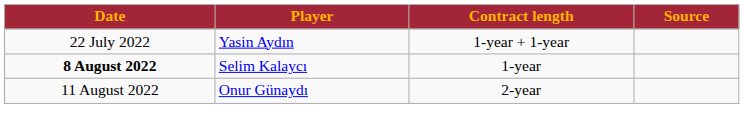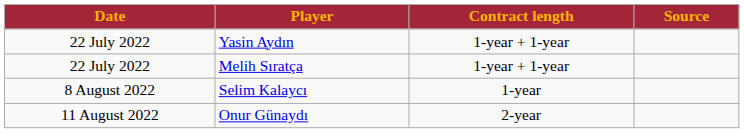+ row: 22 July 2022 | Melih Sıratça | 1-year + 1-year
Selim Kalaycı | Date: bold -> normal
